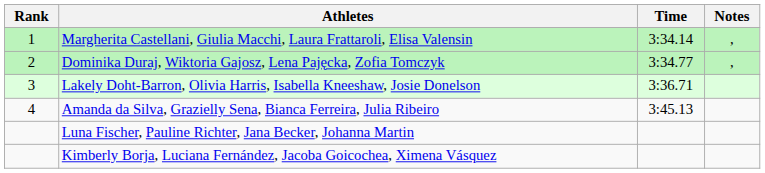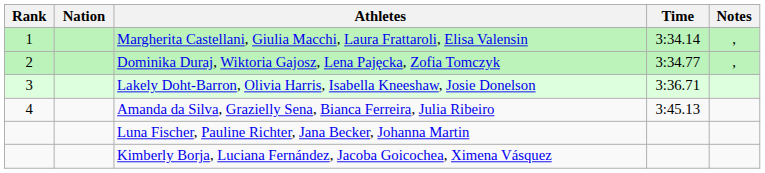+ column: Nation
